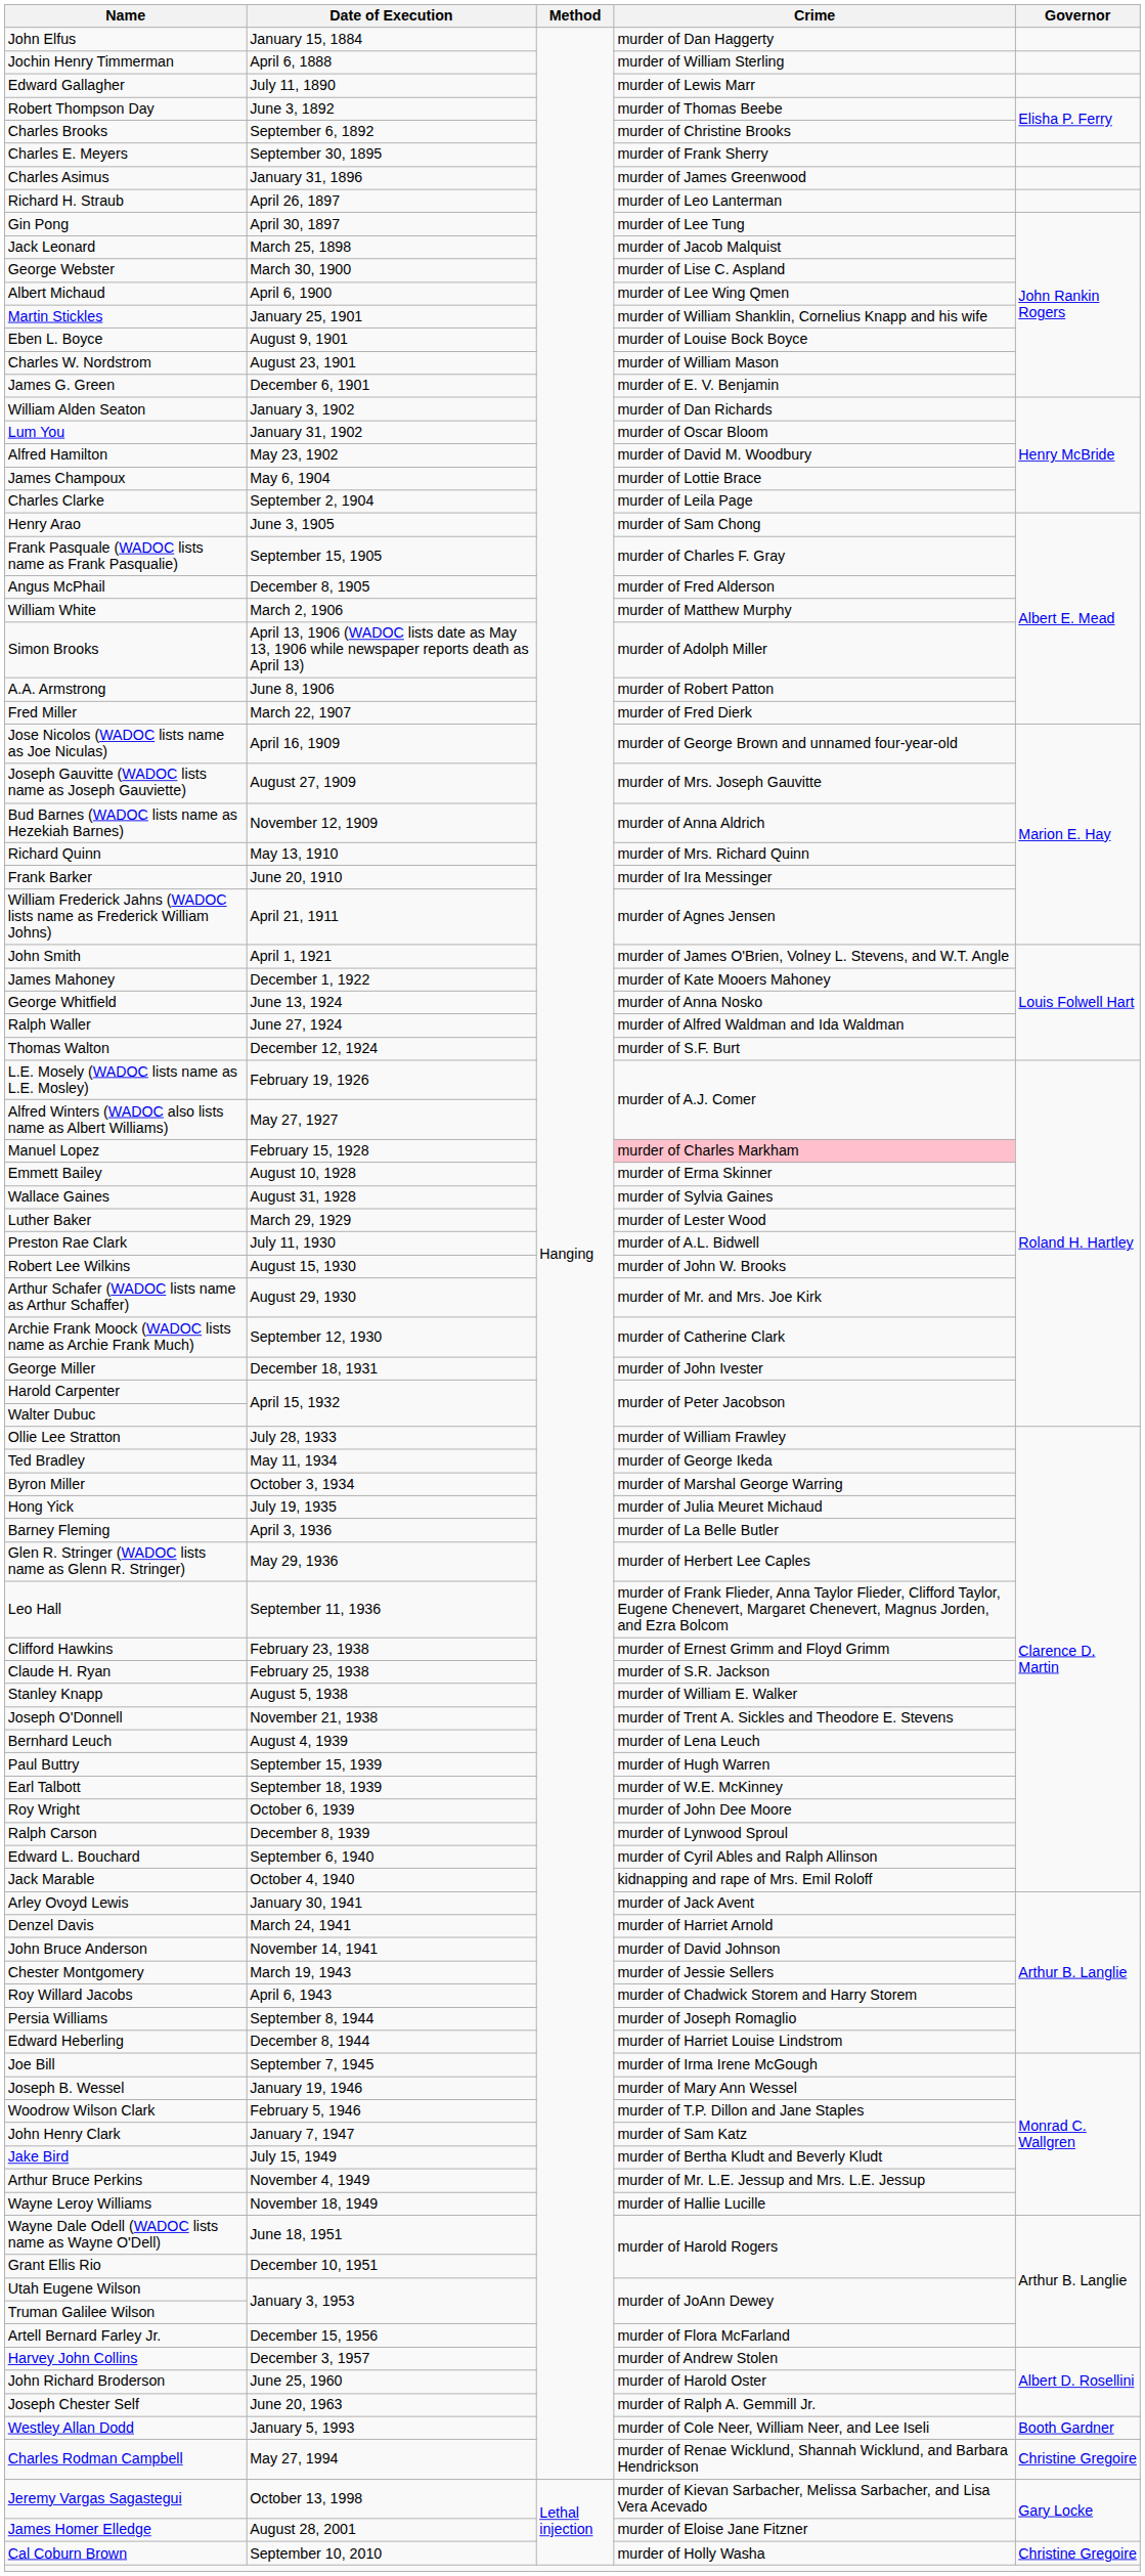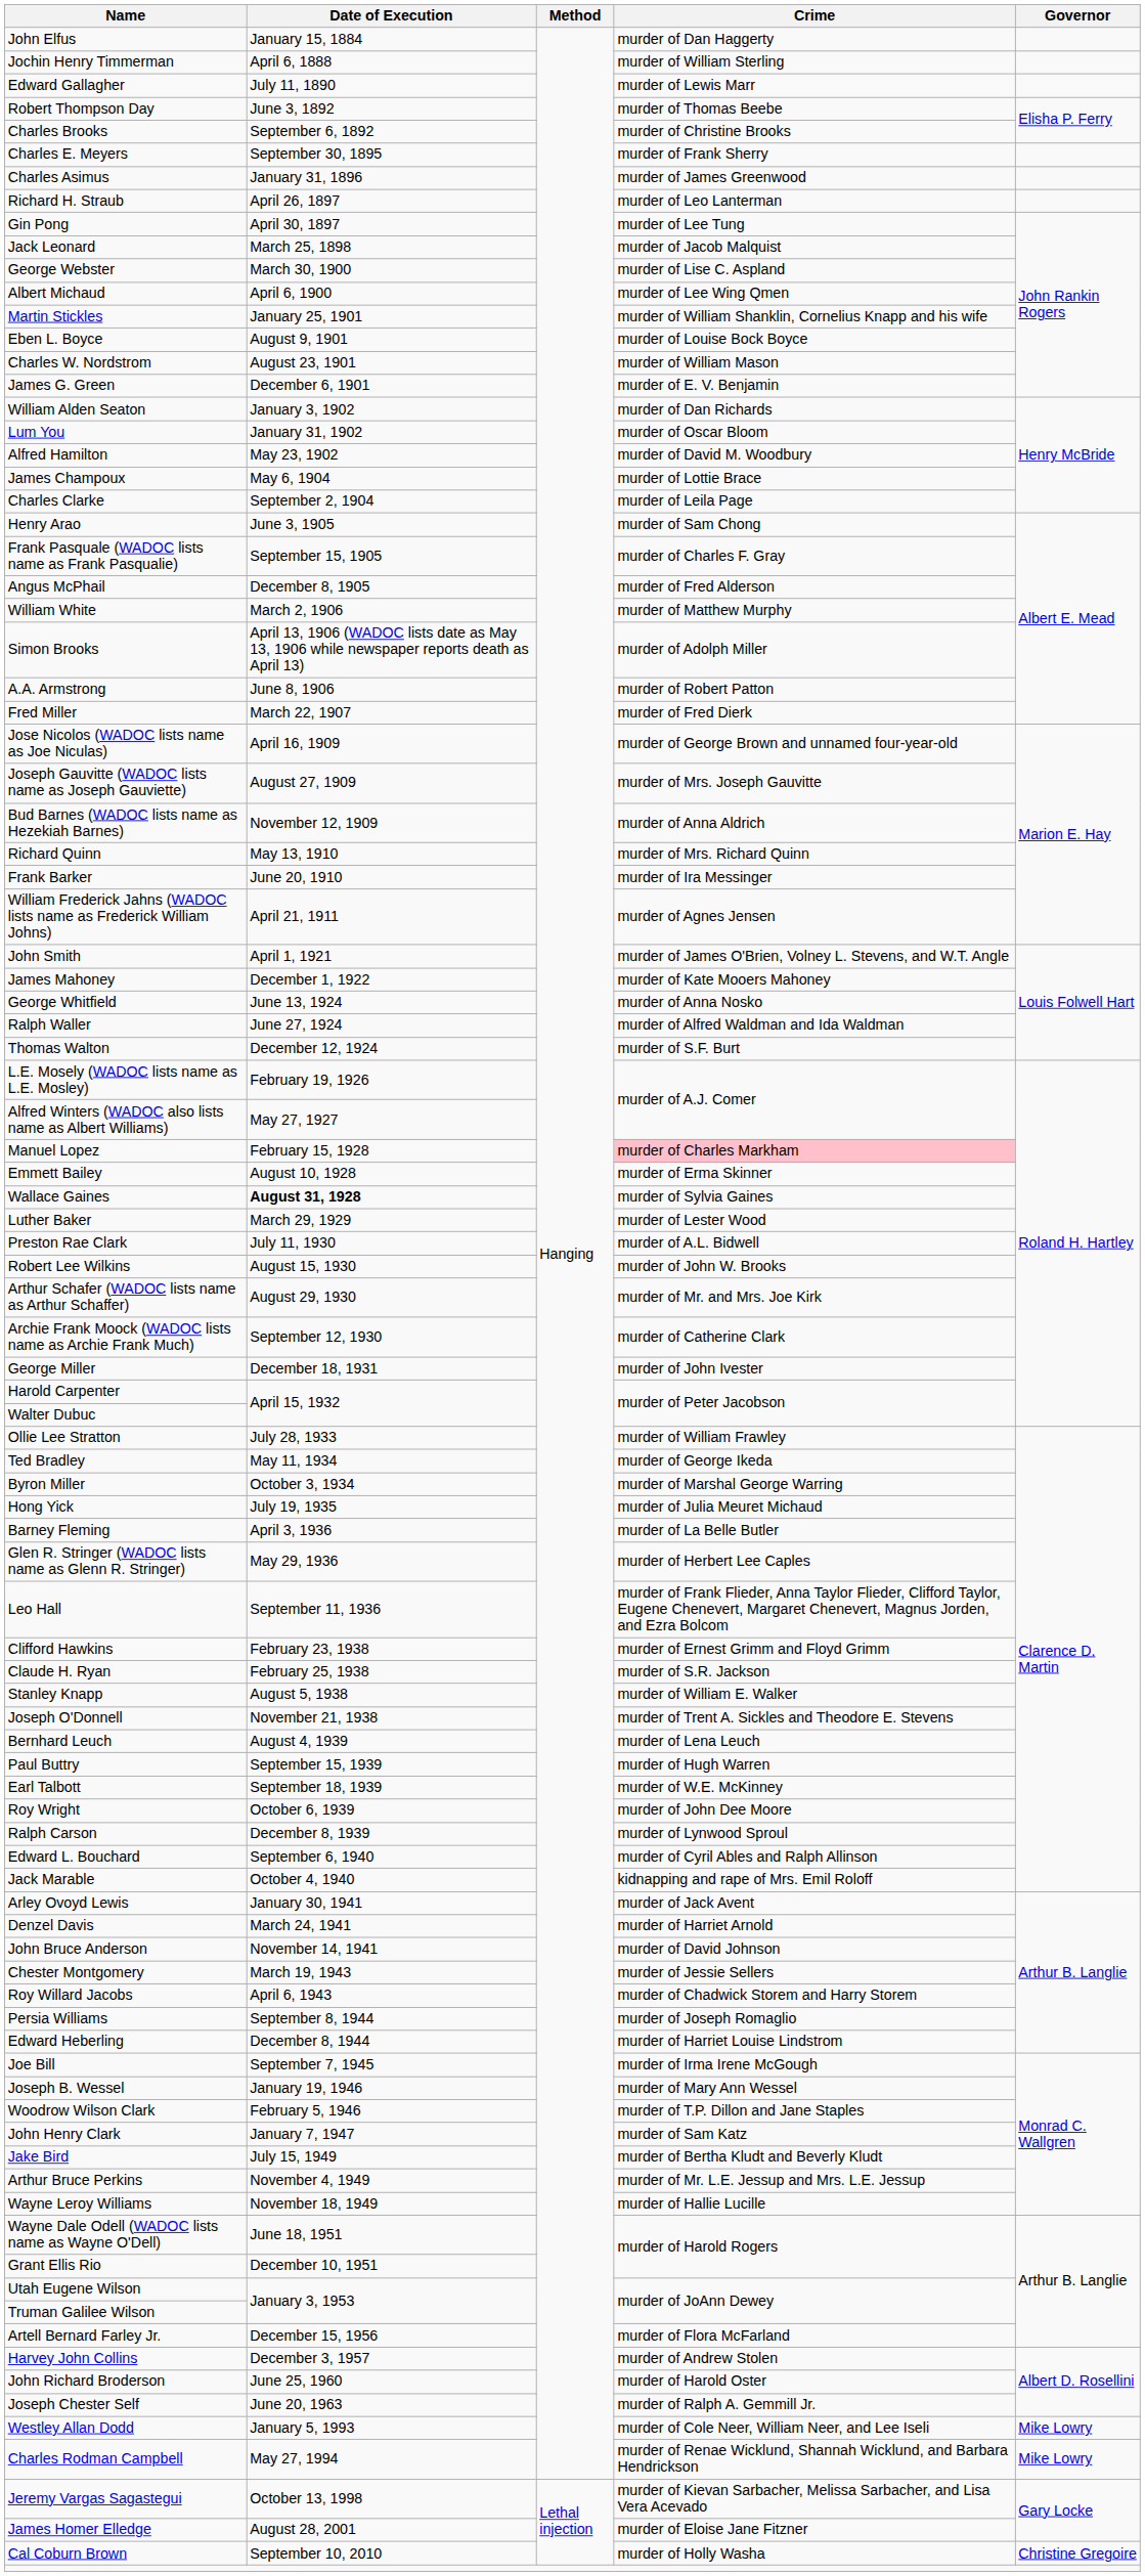Wallace Gaines | Date of Execution: normal -> bold
Westley Allan Dodd | Governor: Booth Gardner -> Mike Lowry
Charles Rodman Campbell | Governor: Christine Gregoire -> Mike Lowry
